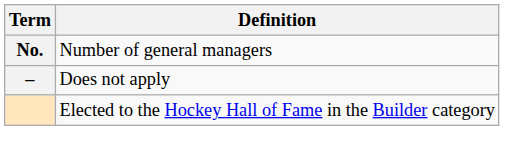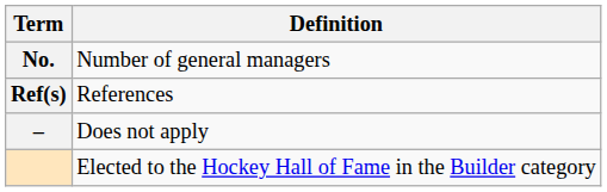+ row: Ref(s) | References
